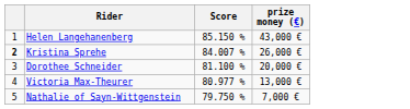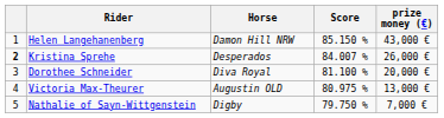+ column: Horse | Damon Hill NRW | Desperados | Diva Royal | Augustin OLD | Digby
Victoria Max-Theurer | Score: 80.977 % -> 80.975 %
